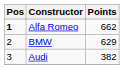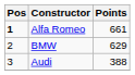Alfa Romeo | Points: 662 -> 661
Audi | Points: 382 -> 388
